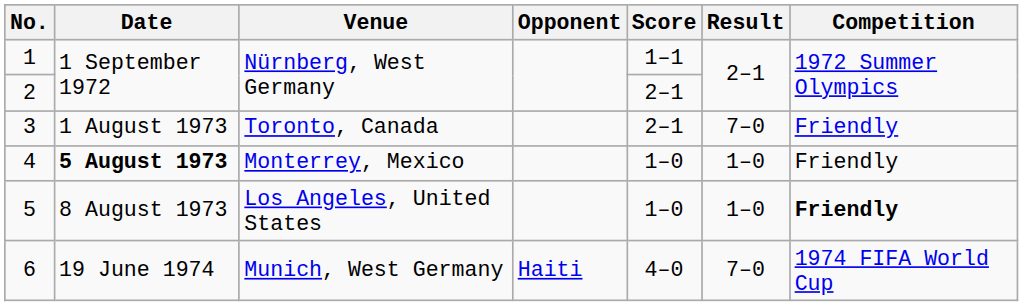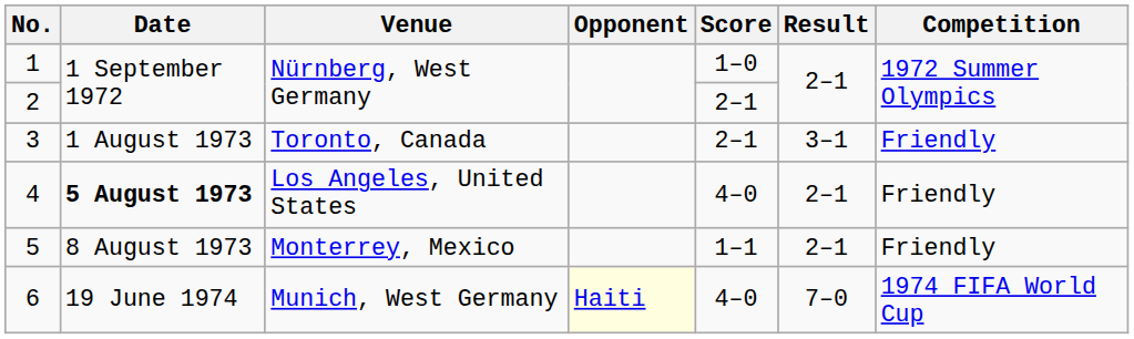1 | Score: 1–1 -> 1–0
3 | Result: 7–0 -> 3–1
4 | Venue: Monterrey, Mexico -> Los Angeles, United States
4 | Score: 1–0 -> 4–0
4 | Result: 1–0 -> 2–1
5 | Venue: Los Angeles, United States -> Monterrey, Mexico
5 | Score: 1–0 -> 1–1
5 | Result: 1–0 -> 2–1
5 | Competition: bold -> normal
6 | Opponent: no background -> lightyellow background
